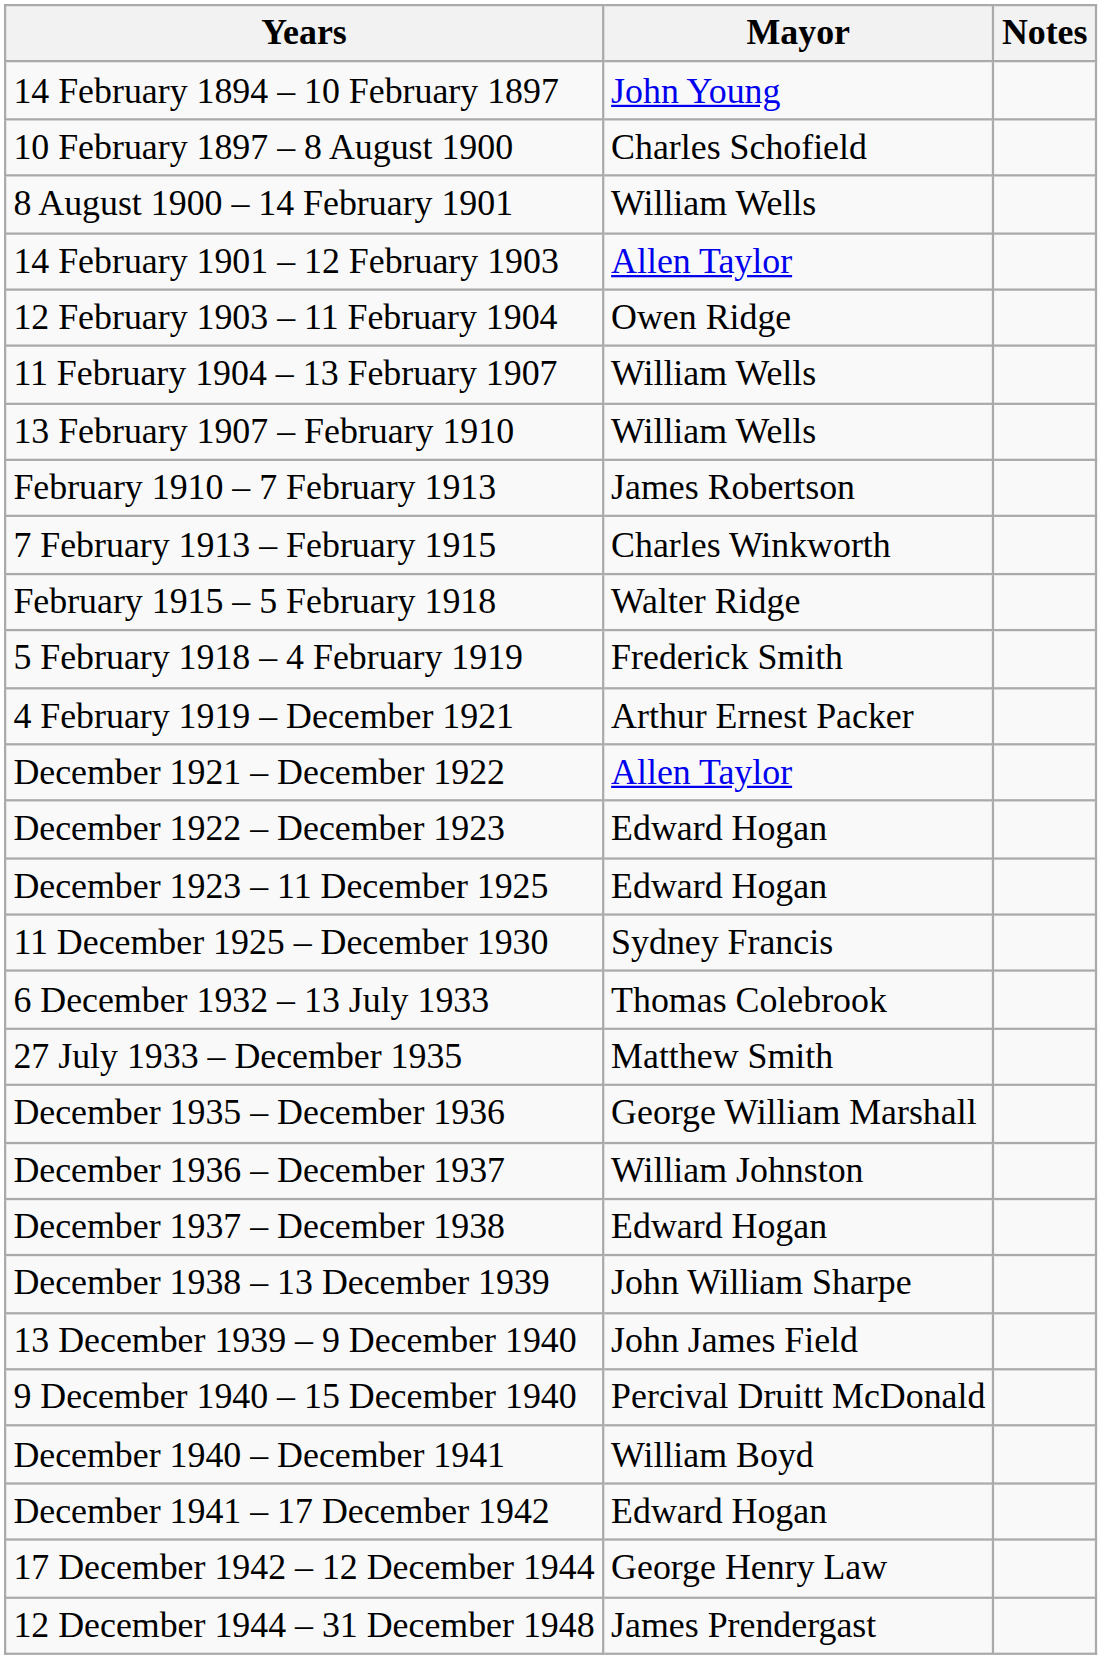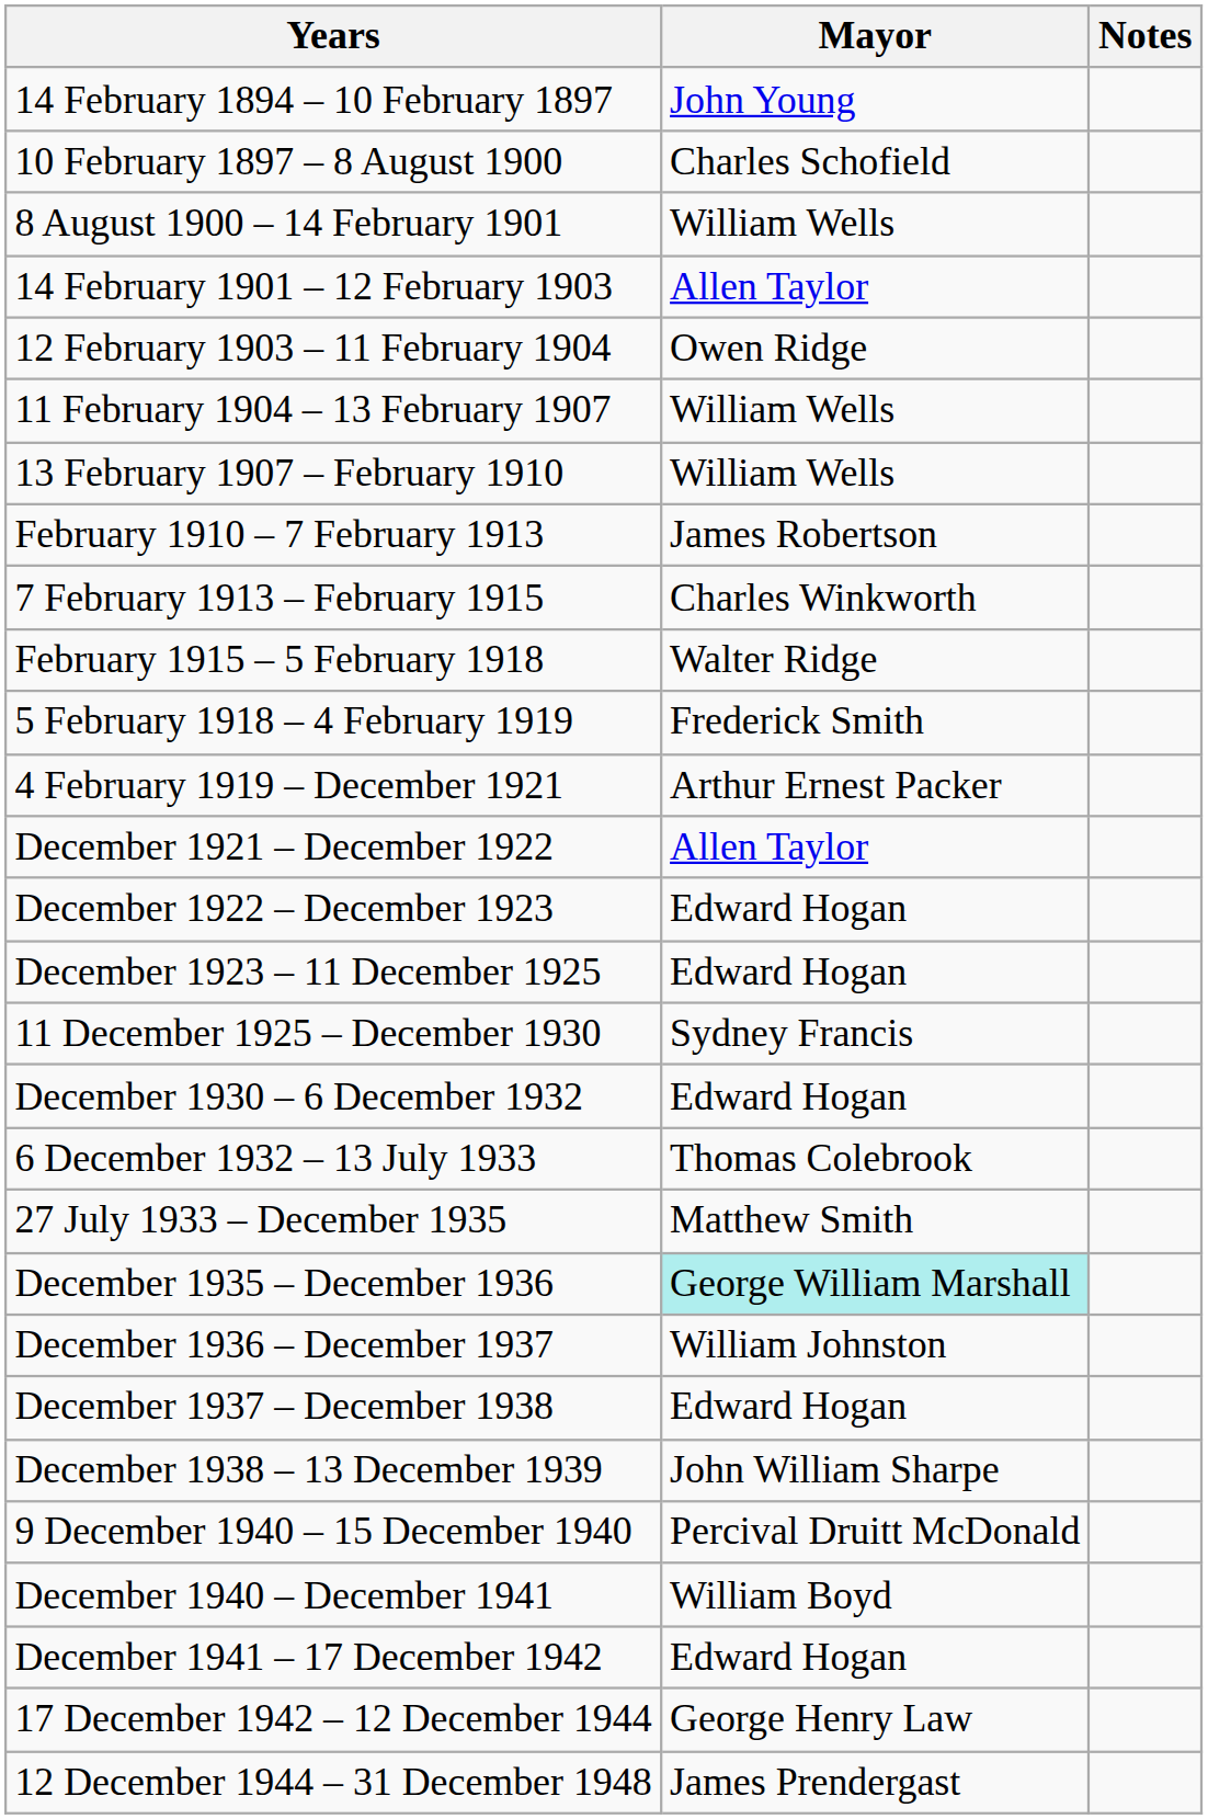+ row: December 1930 – 6 December 1932 | Edward Hogan
December 1935 – December 1936 | Mayor: no background -> paleturquoise background
- row: 13 December 1939 – 9 December 1940 | John James Field
